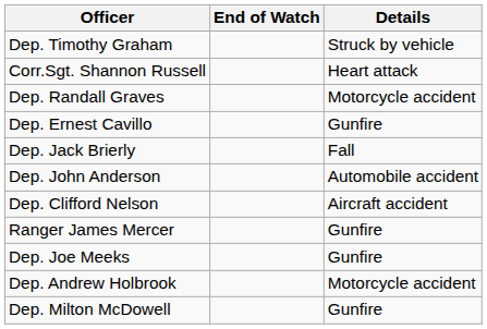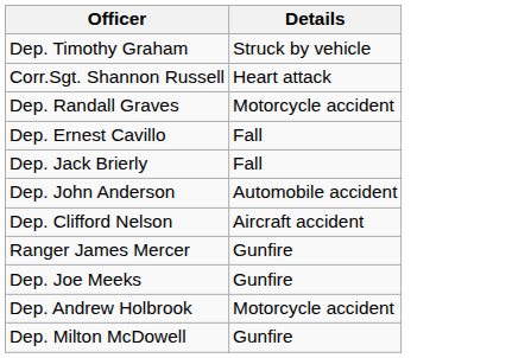- column: End of Watch
Dep. Ernest Cavillo | Details: Gunfire -> Fall
